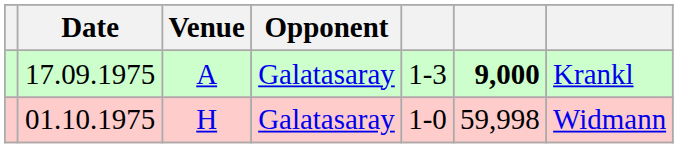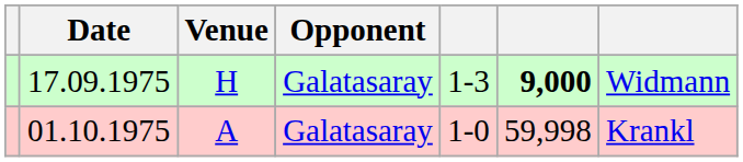17.09.1975 | Venue: A -> H
17.09.1975 | column 7: Krankl -> Widmann
01.10.1975 | Venue: H -> A
01.10.1975 | column 7: Widmann -> Krankl
